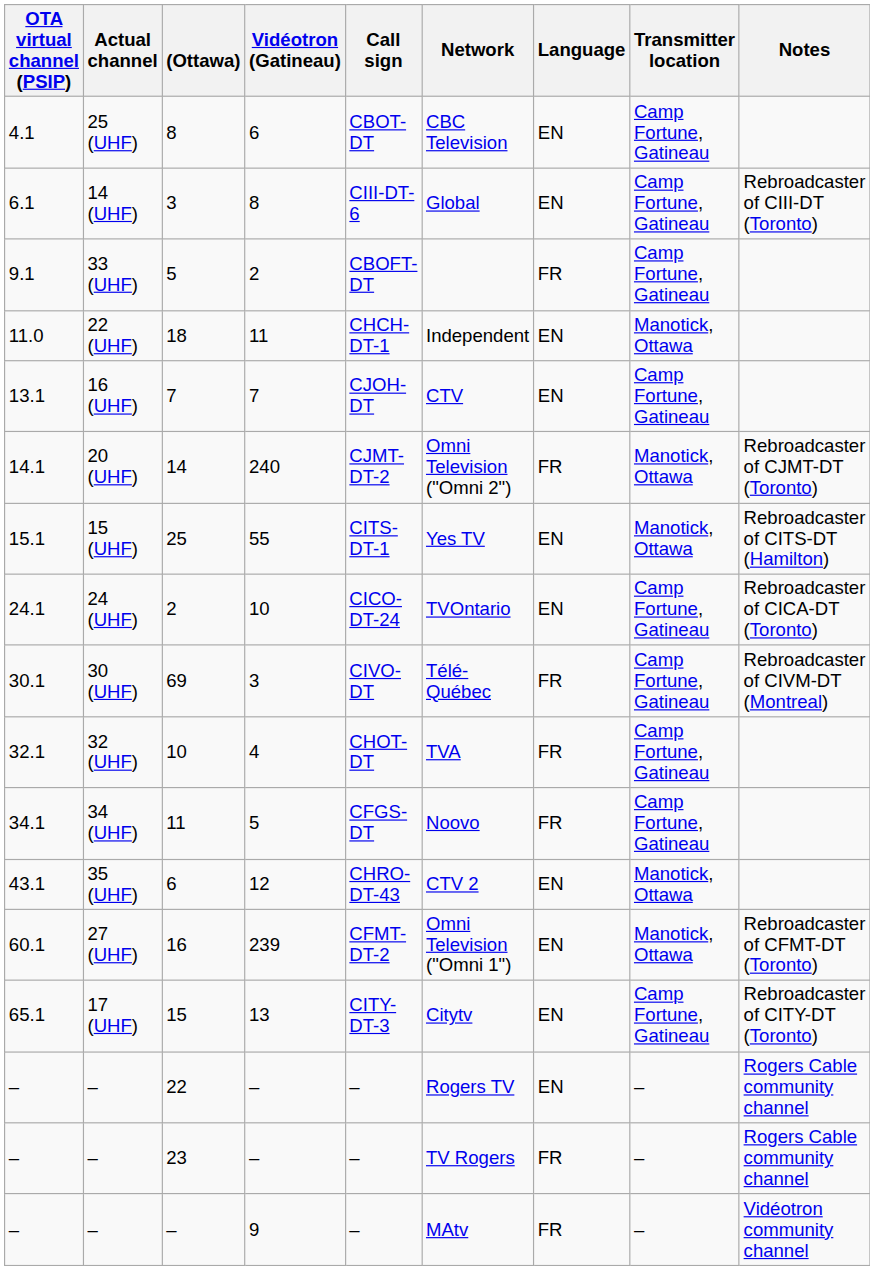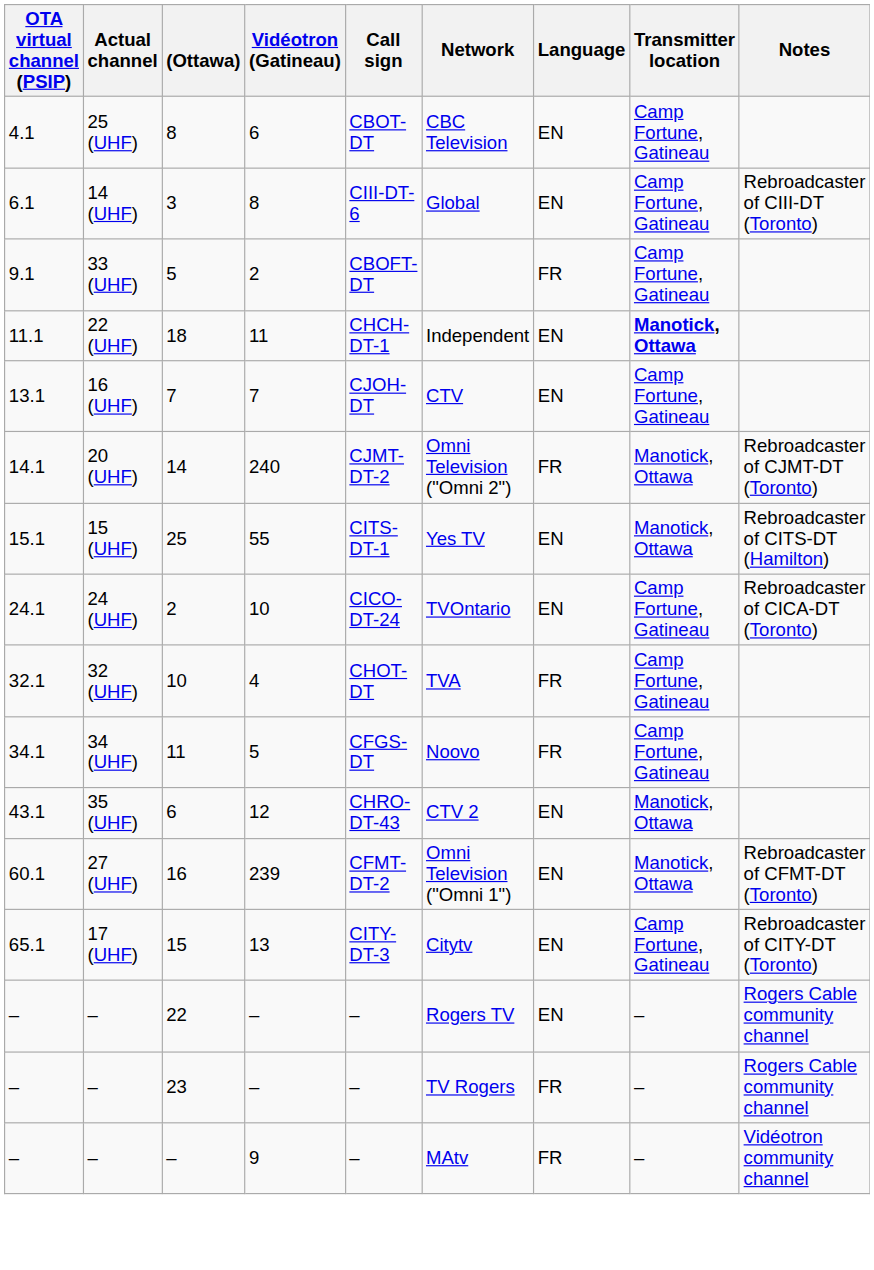18 | OTA virtual channel (PSIP): 11.0 -> 11.1
18 | Transmitter location: normal -> bold
- row: 30.1 | 30 (UHF) | 69 | 3 | CIVO-DT | Télé-Québec | FR | Camp Fortune, Gatineau | Rebroadcaster of CIVM-DT (Montreal)
